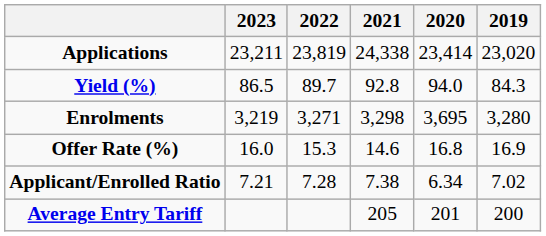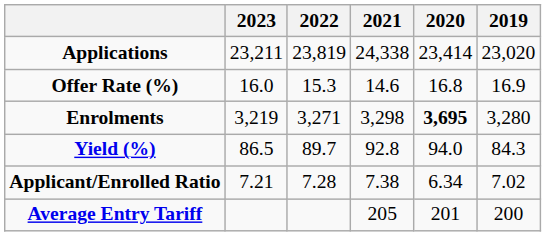rows swapped: Offer Rate (%) <-> Yield (%)
Enrolments | 2020: normal -> bold
